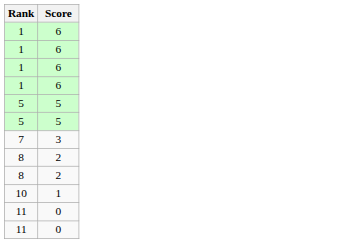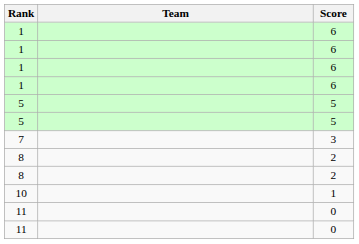+ column: Team
